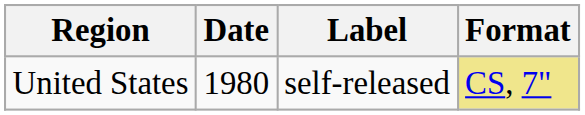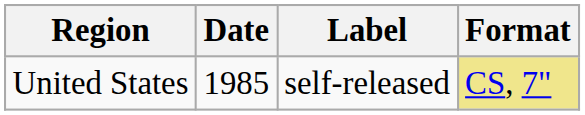United States | Date: 1980 -> 1985
